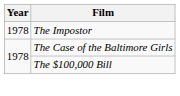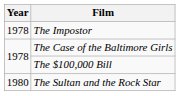+ row: 1980 | The Sultan and the Rock Star
